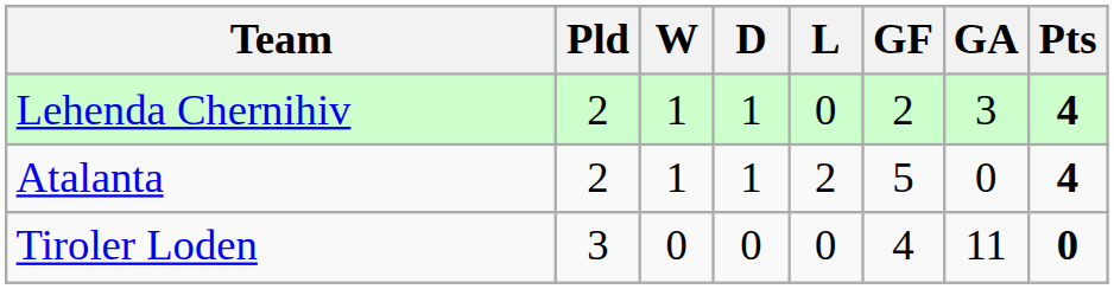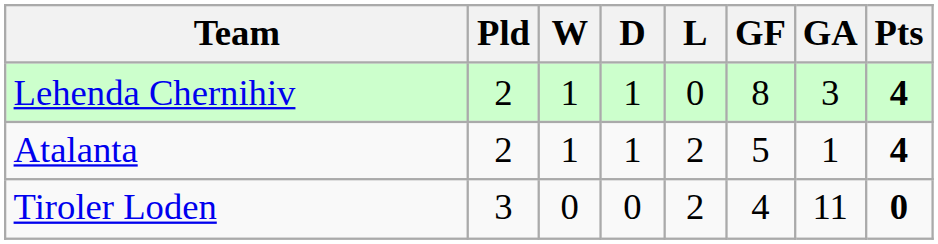Lehenda Chernihiv | GF: 2 -> 8
Atalanta | GA: 0 -> 1
Tiroler Loden | L: 0 -> 2
